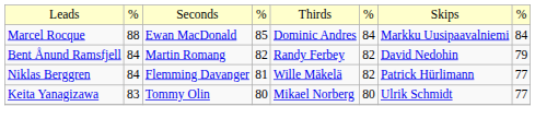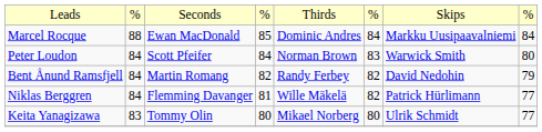+ row: Peter Loudon | 84 | Scott Pfeifer | 84 | Norman Brown | 83 | Warwick Smith | 80
